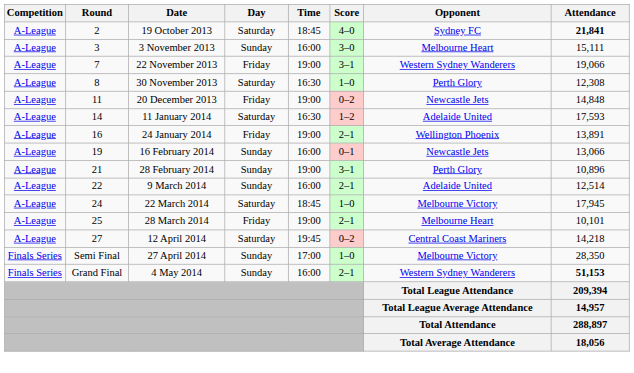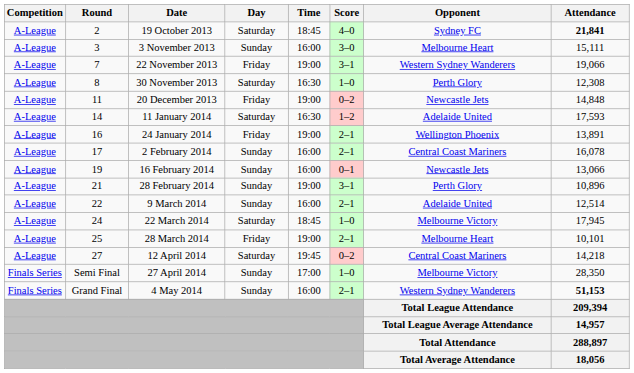+ row: A-League | 17 | 2 February 2014 | Sunday | 16:00 | 2–1 | Central Coast Mariners | 16,078
